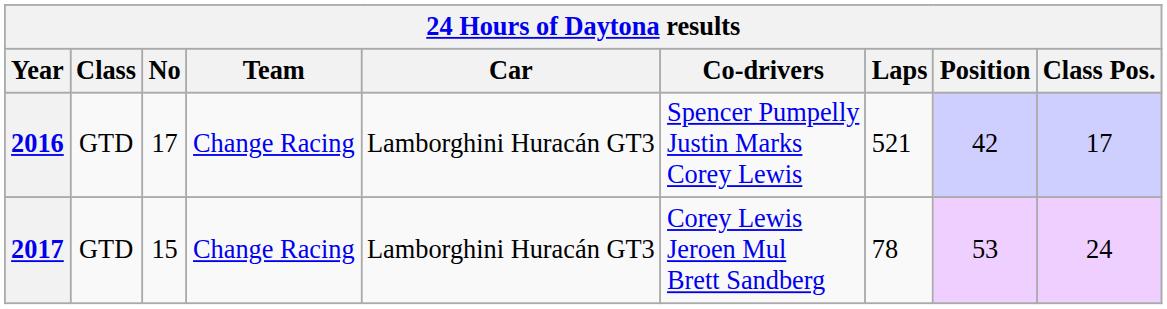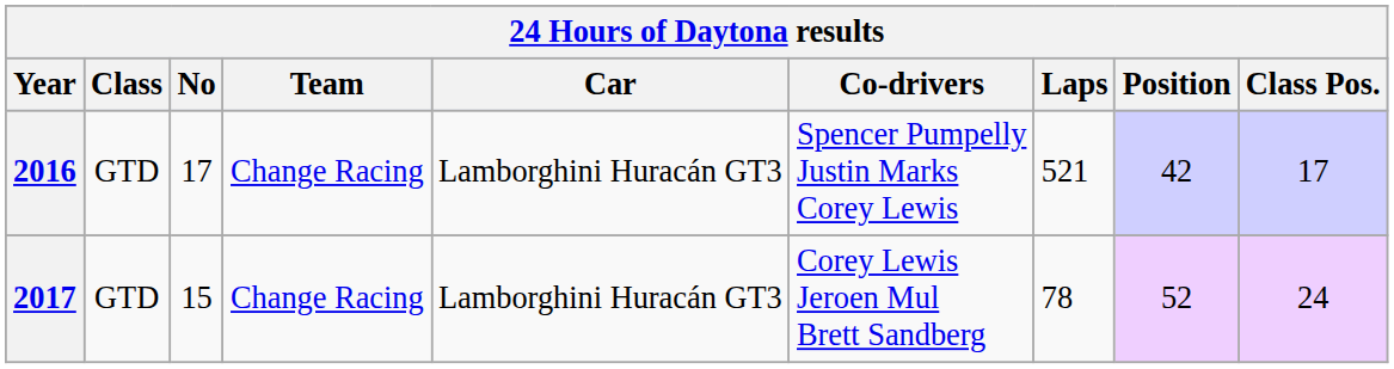2017 | Position: 53 -> 52
